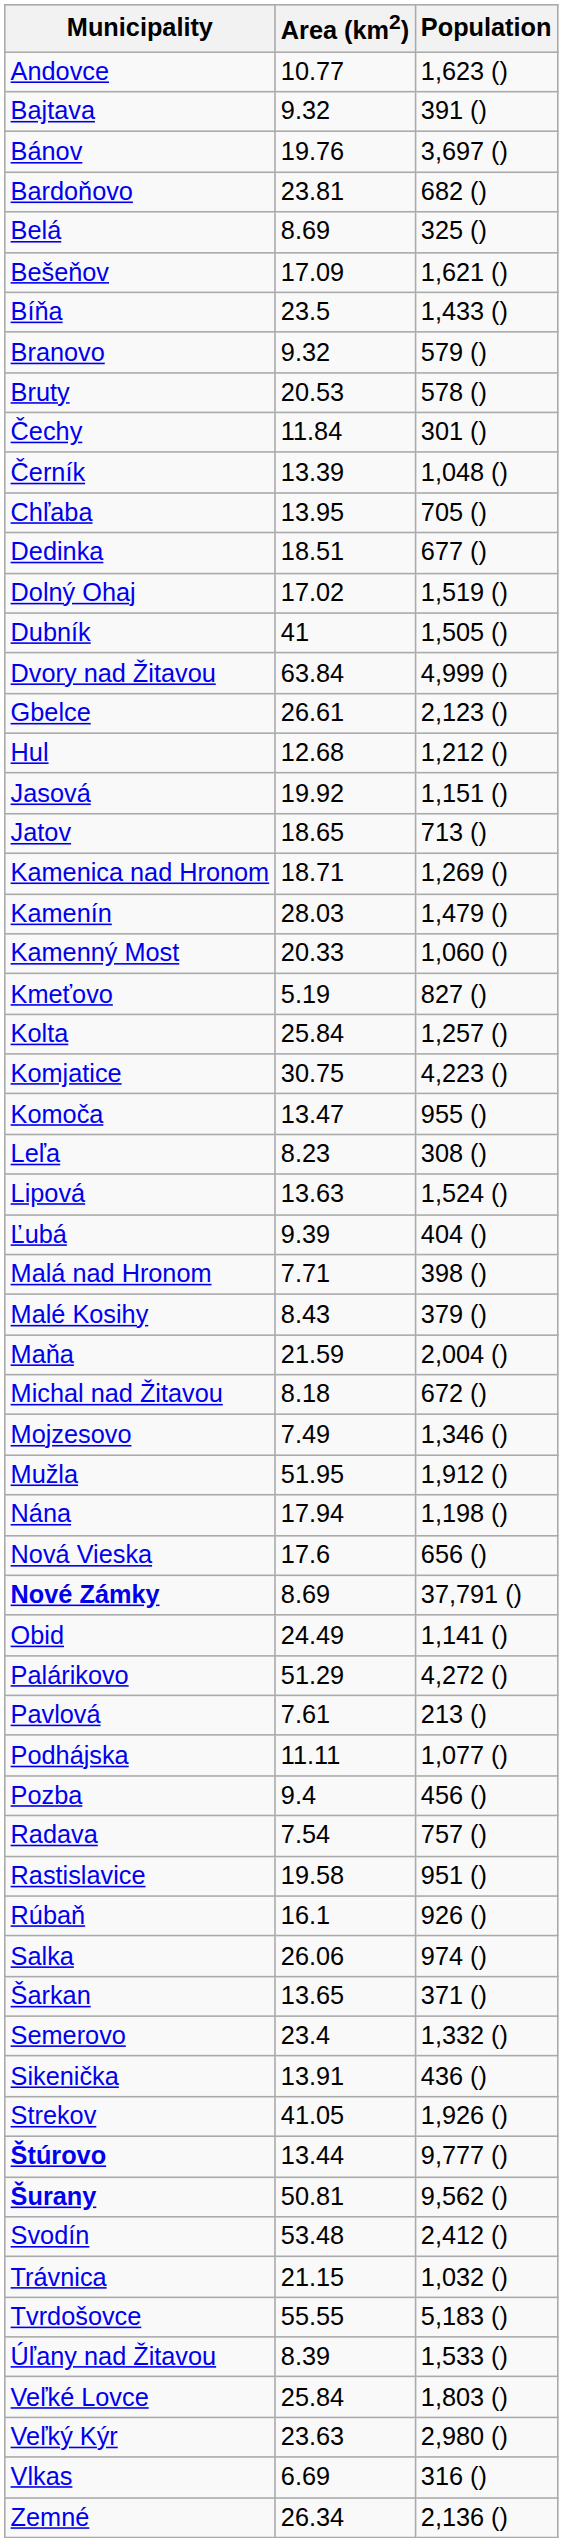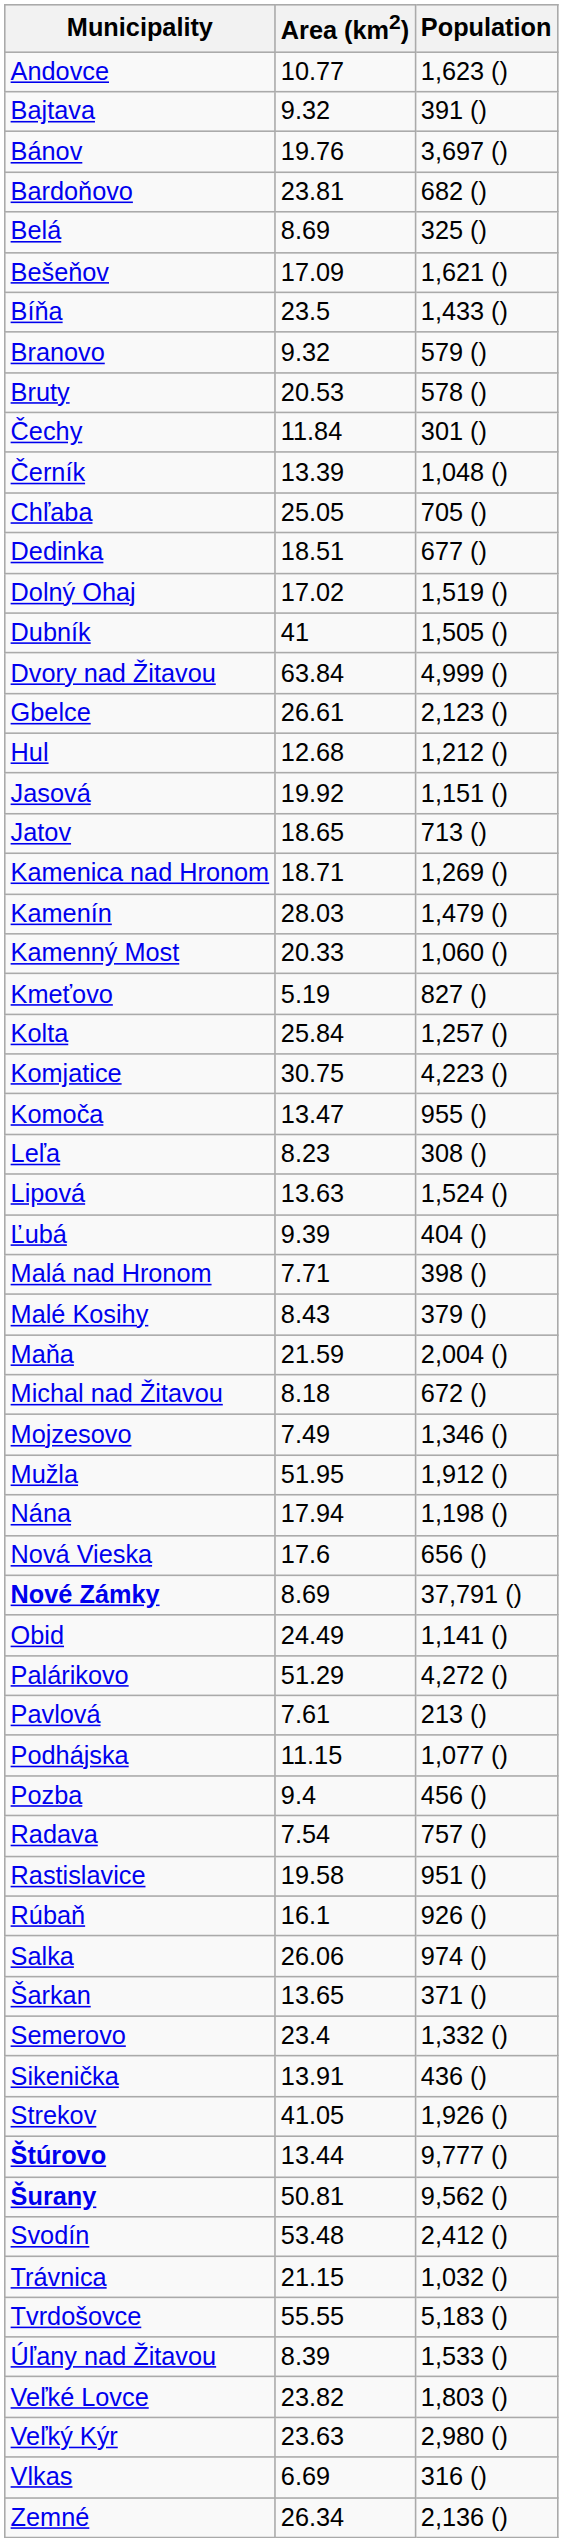Chľaba | Area (km2): 13.95 -> 25.05
Podhájska | Area (km2): 11.11 -> 11.15
Veľké Lovce | Area (km2): 25.84 -> 23.82
